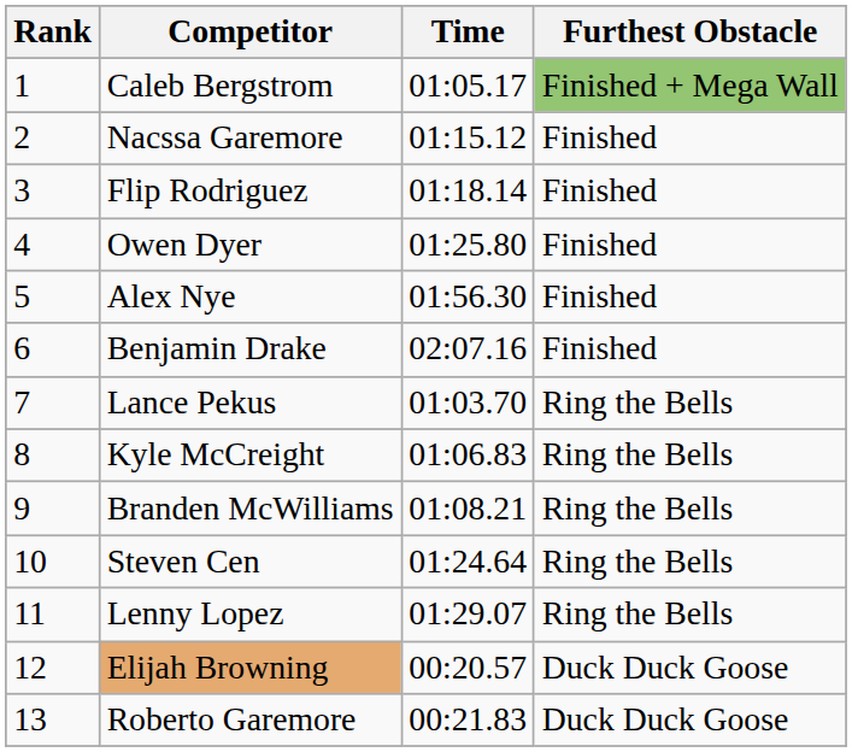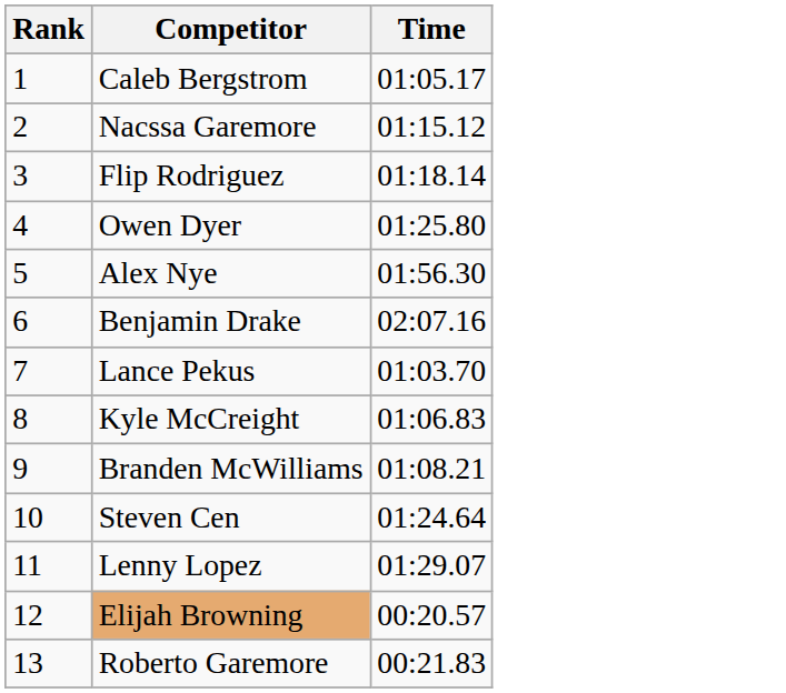- column: Furthest Obstacle | Finished + Mega Wall | Finished | Finished | Finished | Finished | Finished | Ring the Bells | Ring the Bells | Ring the Bells | Ring the Bells | Ring the Bells | Duck Duck Goose | Duck Duck Goose
